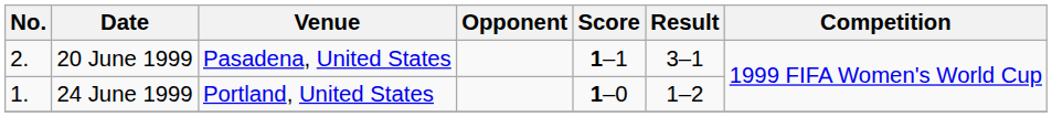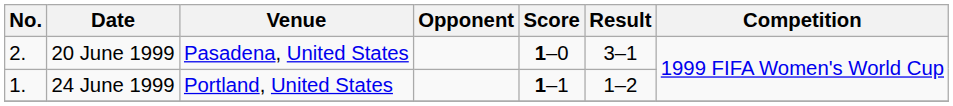20 June 1999 | Score: 1–1 -> 1–0
24 June 1999 | Score: 1–0 -> 1–1
